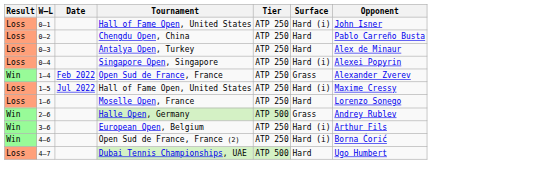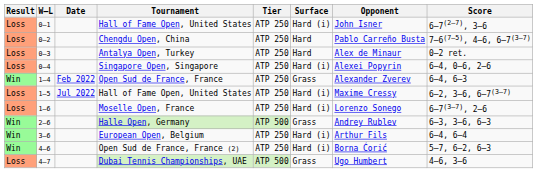+ column: Score | 6–7(2–7), 3–6 | 7–6(7–5), 4–6, 6–7(3–7) | 0–2 ret. | 6–4, 0–6, 2–6 | 6–4, 6–3 | 6–2, 3–6, 6–7(3–7) | 6–7(3–7), 2–6 | 6–3, 3–6, 6–3 | 6–4, 6–4 | 5–7, 6–2, 6–3 | 4–6, 3–6
Moselle Open, France | Surface: Hard -> Hard (i)
Dubai Tennis Championships, UAE | Surface: Hard -> Grass
